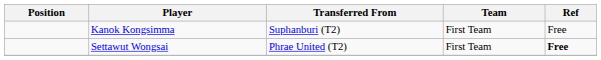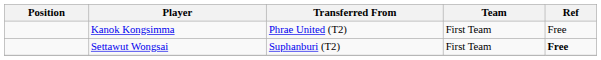Kanok Kongsimma | Transferred From: Suphanburi (T2) -> Phrae United (T2)
Settawut Wongsai | Transferred From: Phrae United (T2) -> Suphanburi (T2)
